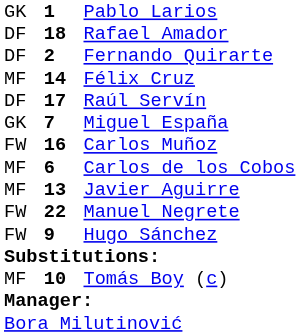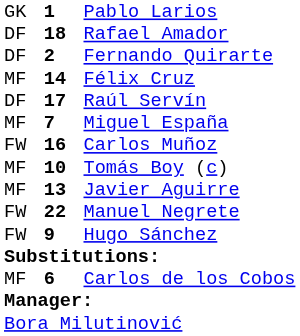Miguel España | column 1: GK -> MF
rows swapped: Tomás Boy (c) <-> Carlos de los Cobos
